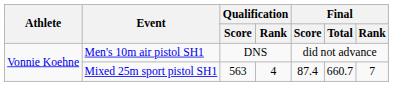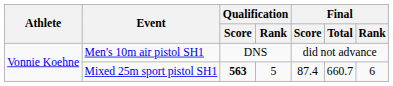Mixed 25m sport pistol SH1 | Qualification / Score: normal -> bold
Mixed 25m sport pistol SH1 | Qualification / Rank: 4 -> 5
Mixed 25m sport pistol SH1 | Final / Rank: 7 -> 6
